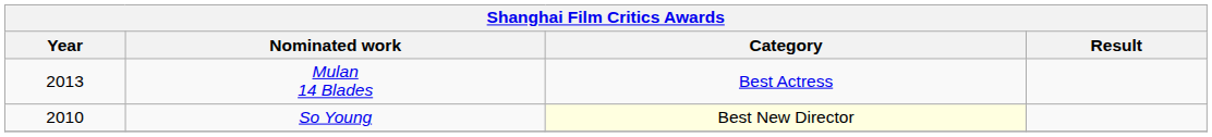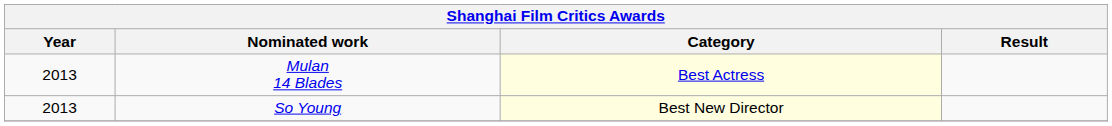Mulan 14 Blades | Category: no background -> lightyellow background
So Young | Year: 2010 -> 2013
